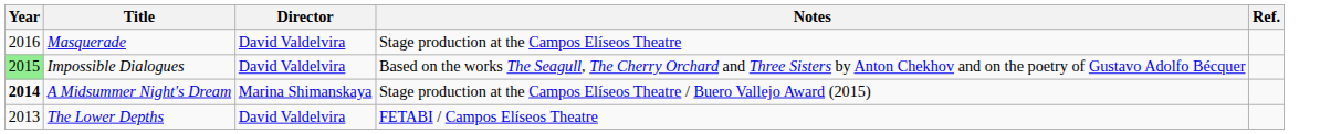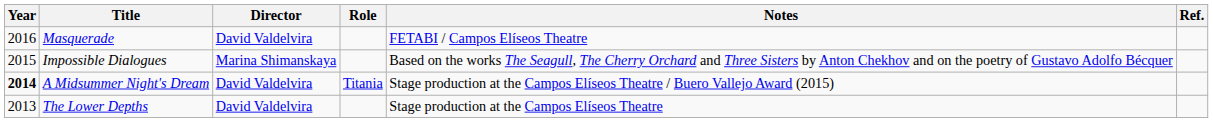+ column: Role | Titania
Masquerade | Notes: Stage production at the Campos Elíseos Theatre -> FETABI / Campos Elíseos Theatre
Impossible Dialogues | Year: lightgreen background -> no background
Impossible Dialogues | Director: David Valdelvira -> Marina Shimanskaya
A Midsummer Night's Dream | Director: Marina Shimanskaya -> David Valdelvira
The Lower Depths | Notes: FETABI / Campos Elíseos Theatre -> Stage production at the Campos Elíseos Theatre
